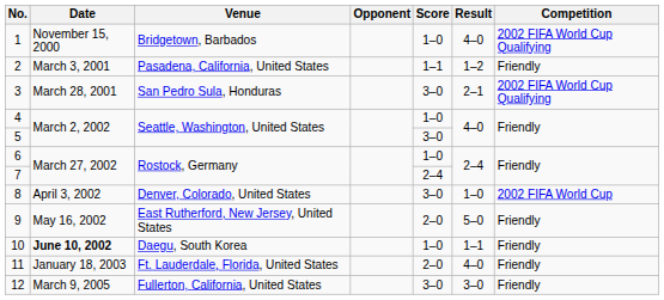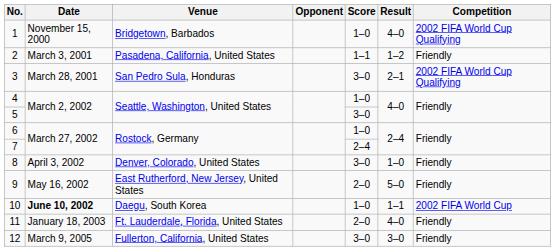8 | Competition: 2002 FIFA World Cup -> Friendly
10 | Competition: Friendly -> 2002 FIFA World Cup
